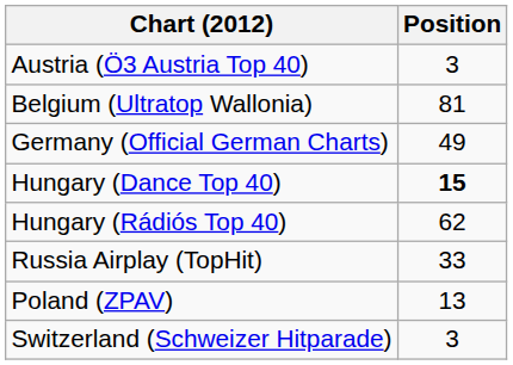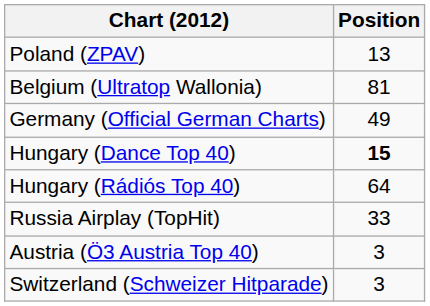rows swapped: Austria (Ö3 Austria Top 40) <-> Poland (ZPAV)
Hungary (Rádiós Top 40) | Position: 62 -> 64
